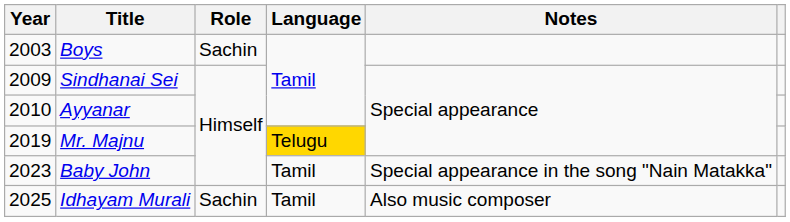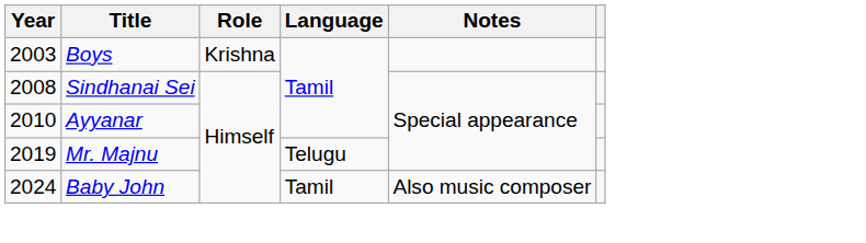Boys | Role: Sachin -> Krishna
Sindhanai Sei | Year: 2009 -> 2008
Mr. Majnu | Language: gold background -> no background
Baby John | Year: 2023 -> 2024
Baby John | Notes: Special appearance in the song "Nain Matakka" -> Also music composer
- row: 2025 | Idhayam Murali | Sachin | Tamil | Also music composer
